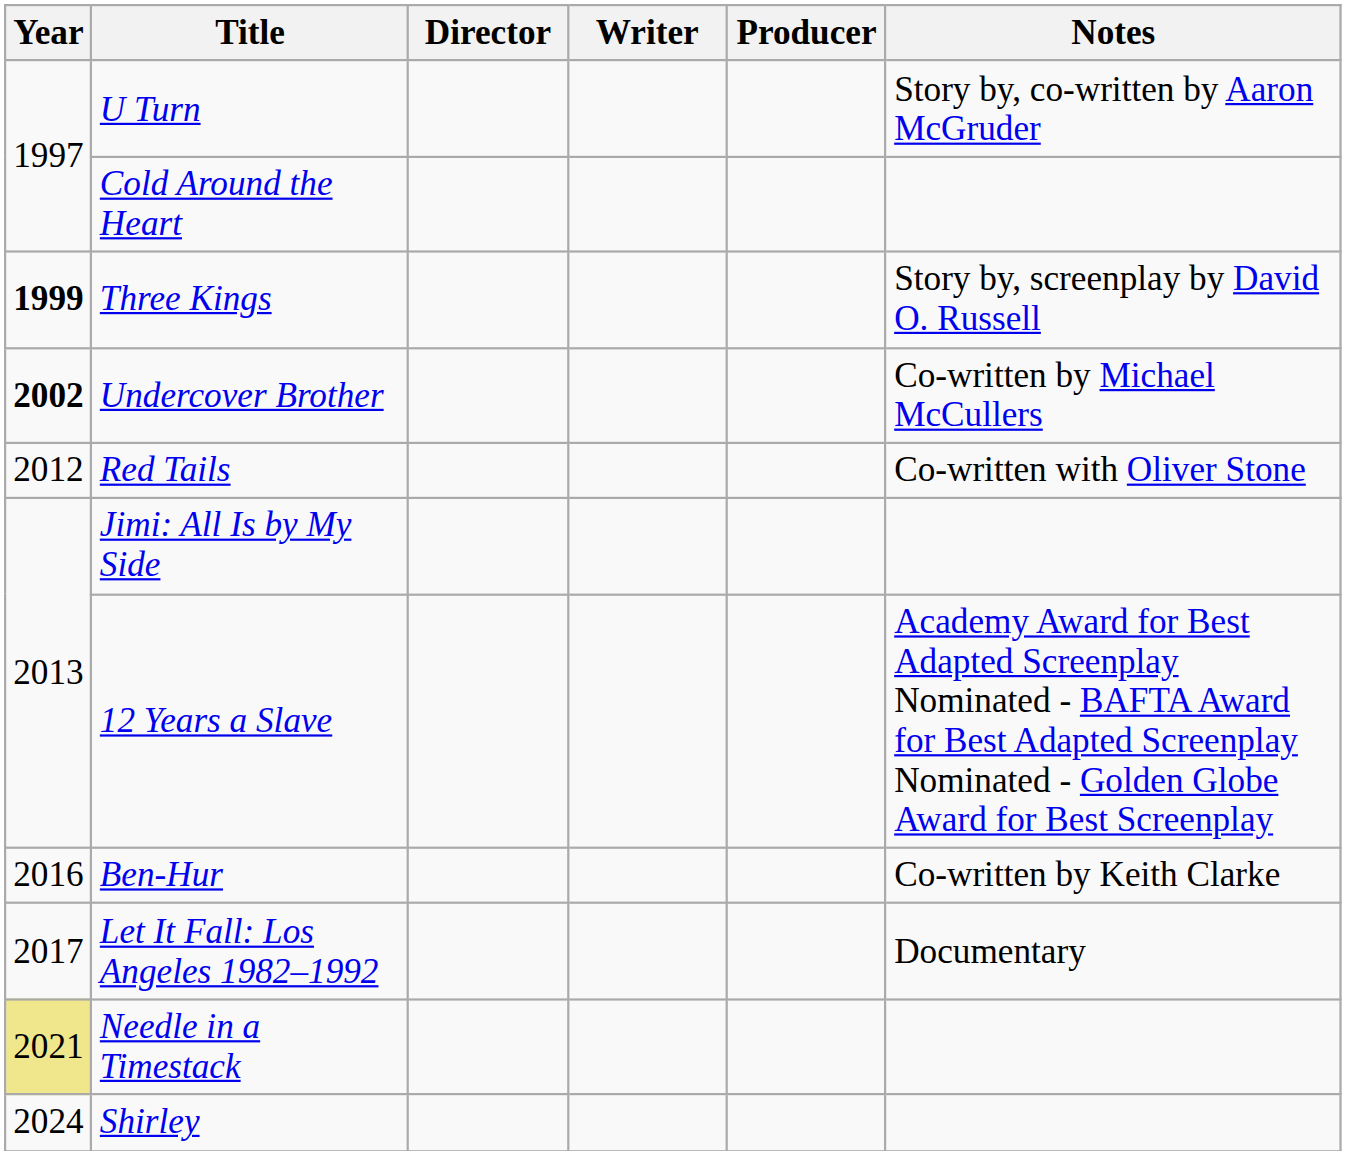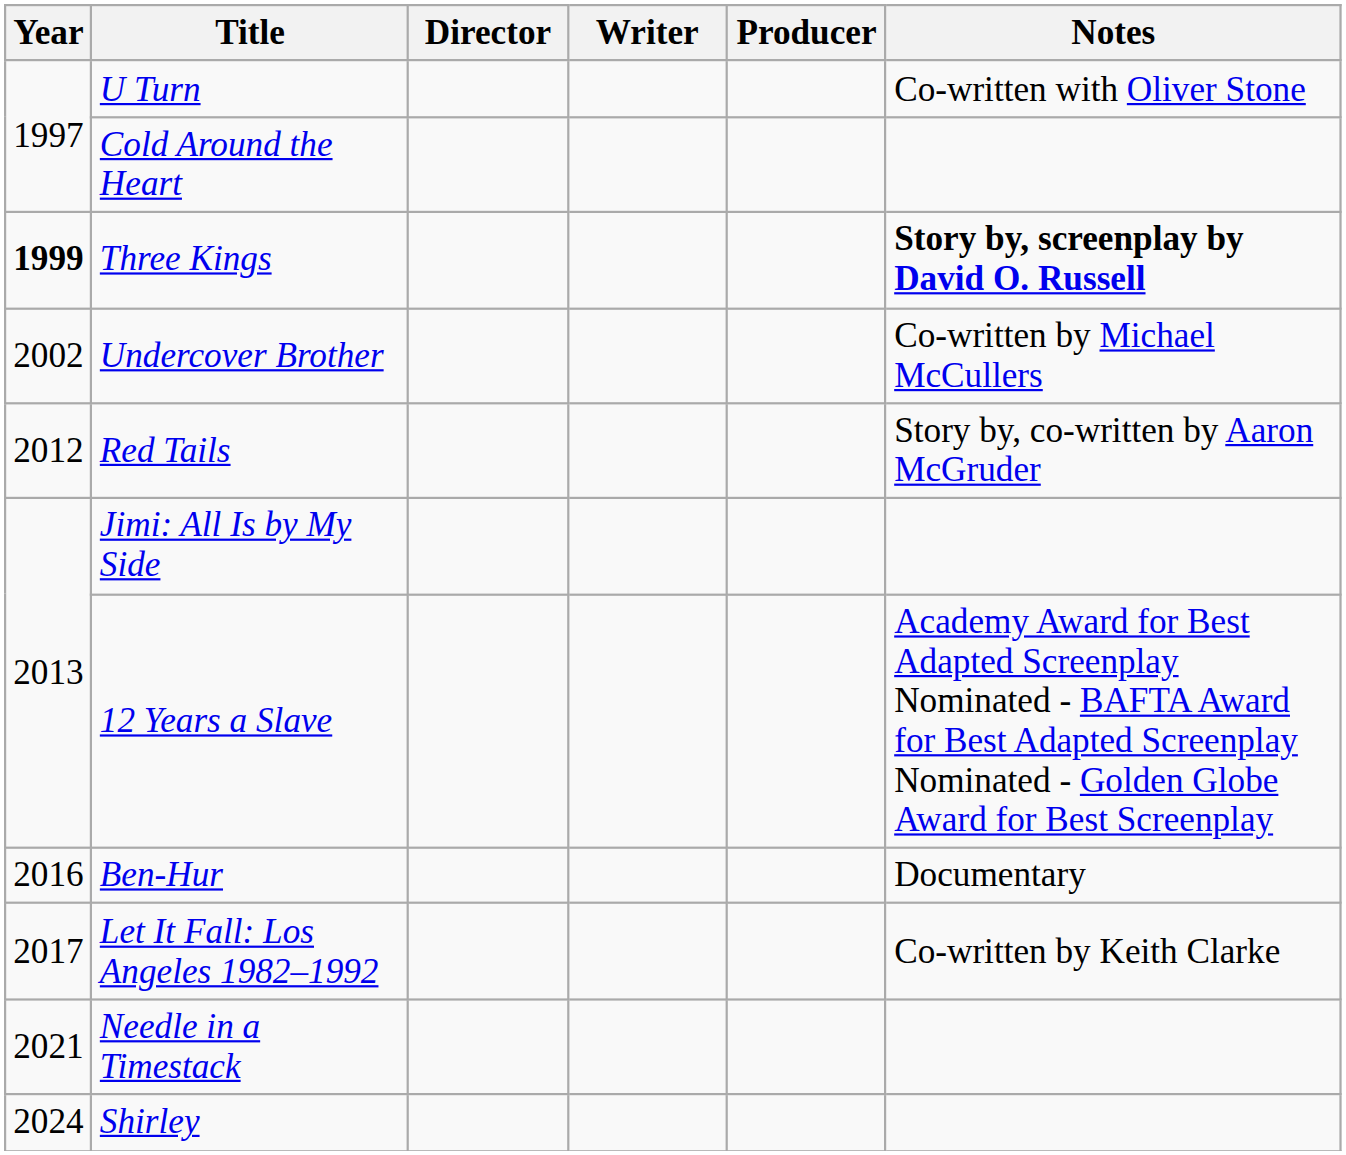U Turn | Notes: Story by, co-written by Aaron McGruder -> Co-written with Oliver Stone
Three Kings | Notes: normal -> bold
Undercover Brother | Year: bold -> normal
Red Tails | Notes: Co-written with Oliver Stone -> Story by, co-written by Aaron McGruder
Ben-Hur | Notes: Co-written by Keith Clarke -> Documentary
Let It Fall: Los Angeles 1982–1992 | Notes: Documentary -> Co-written by Keith Clarke
Needle in a Timestack | Year: khaki background -> no background
